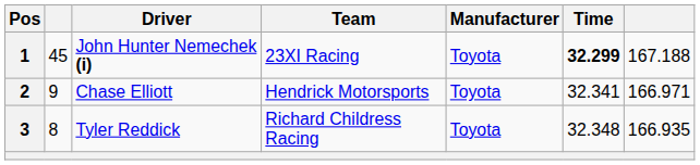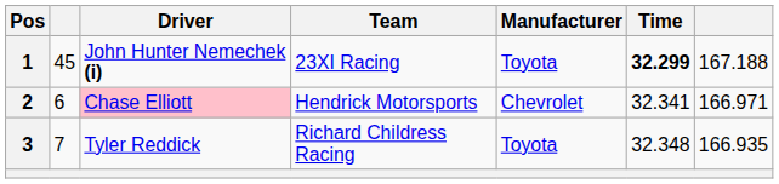2 | column 2: 9 -> 6
2 | Driver: no background -> pink background
2 | Manufacturer: Toyota -> Chevrolet
3 | column 2: 8 -> 7
